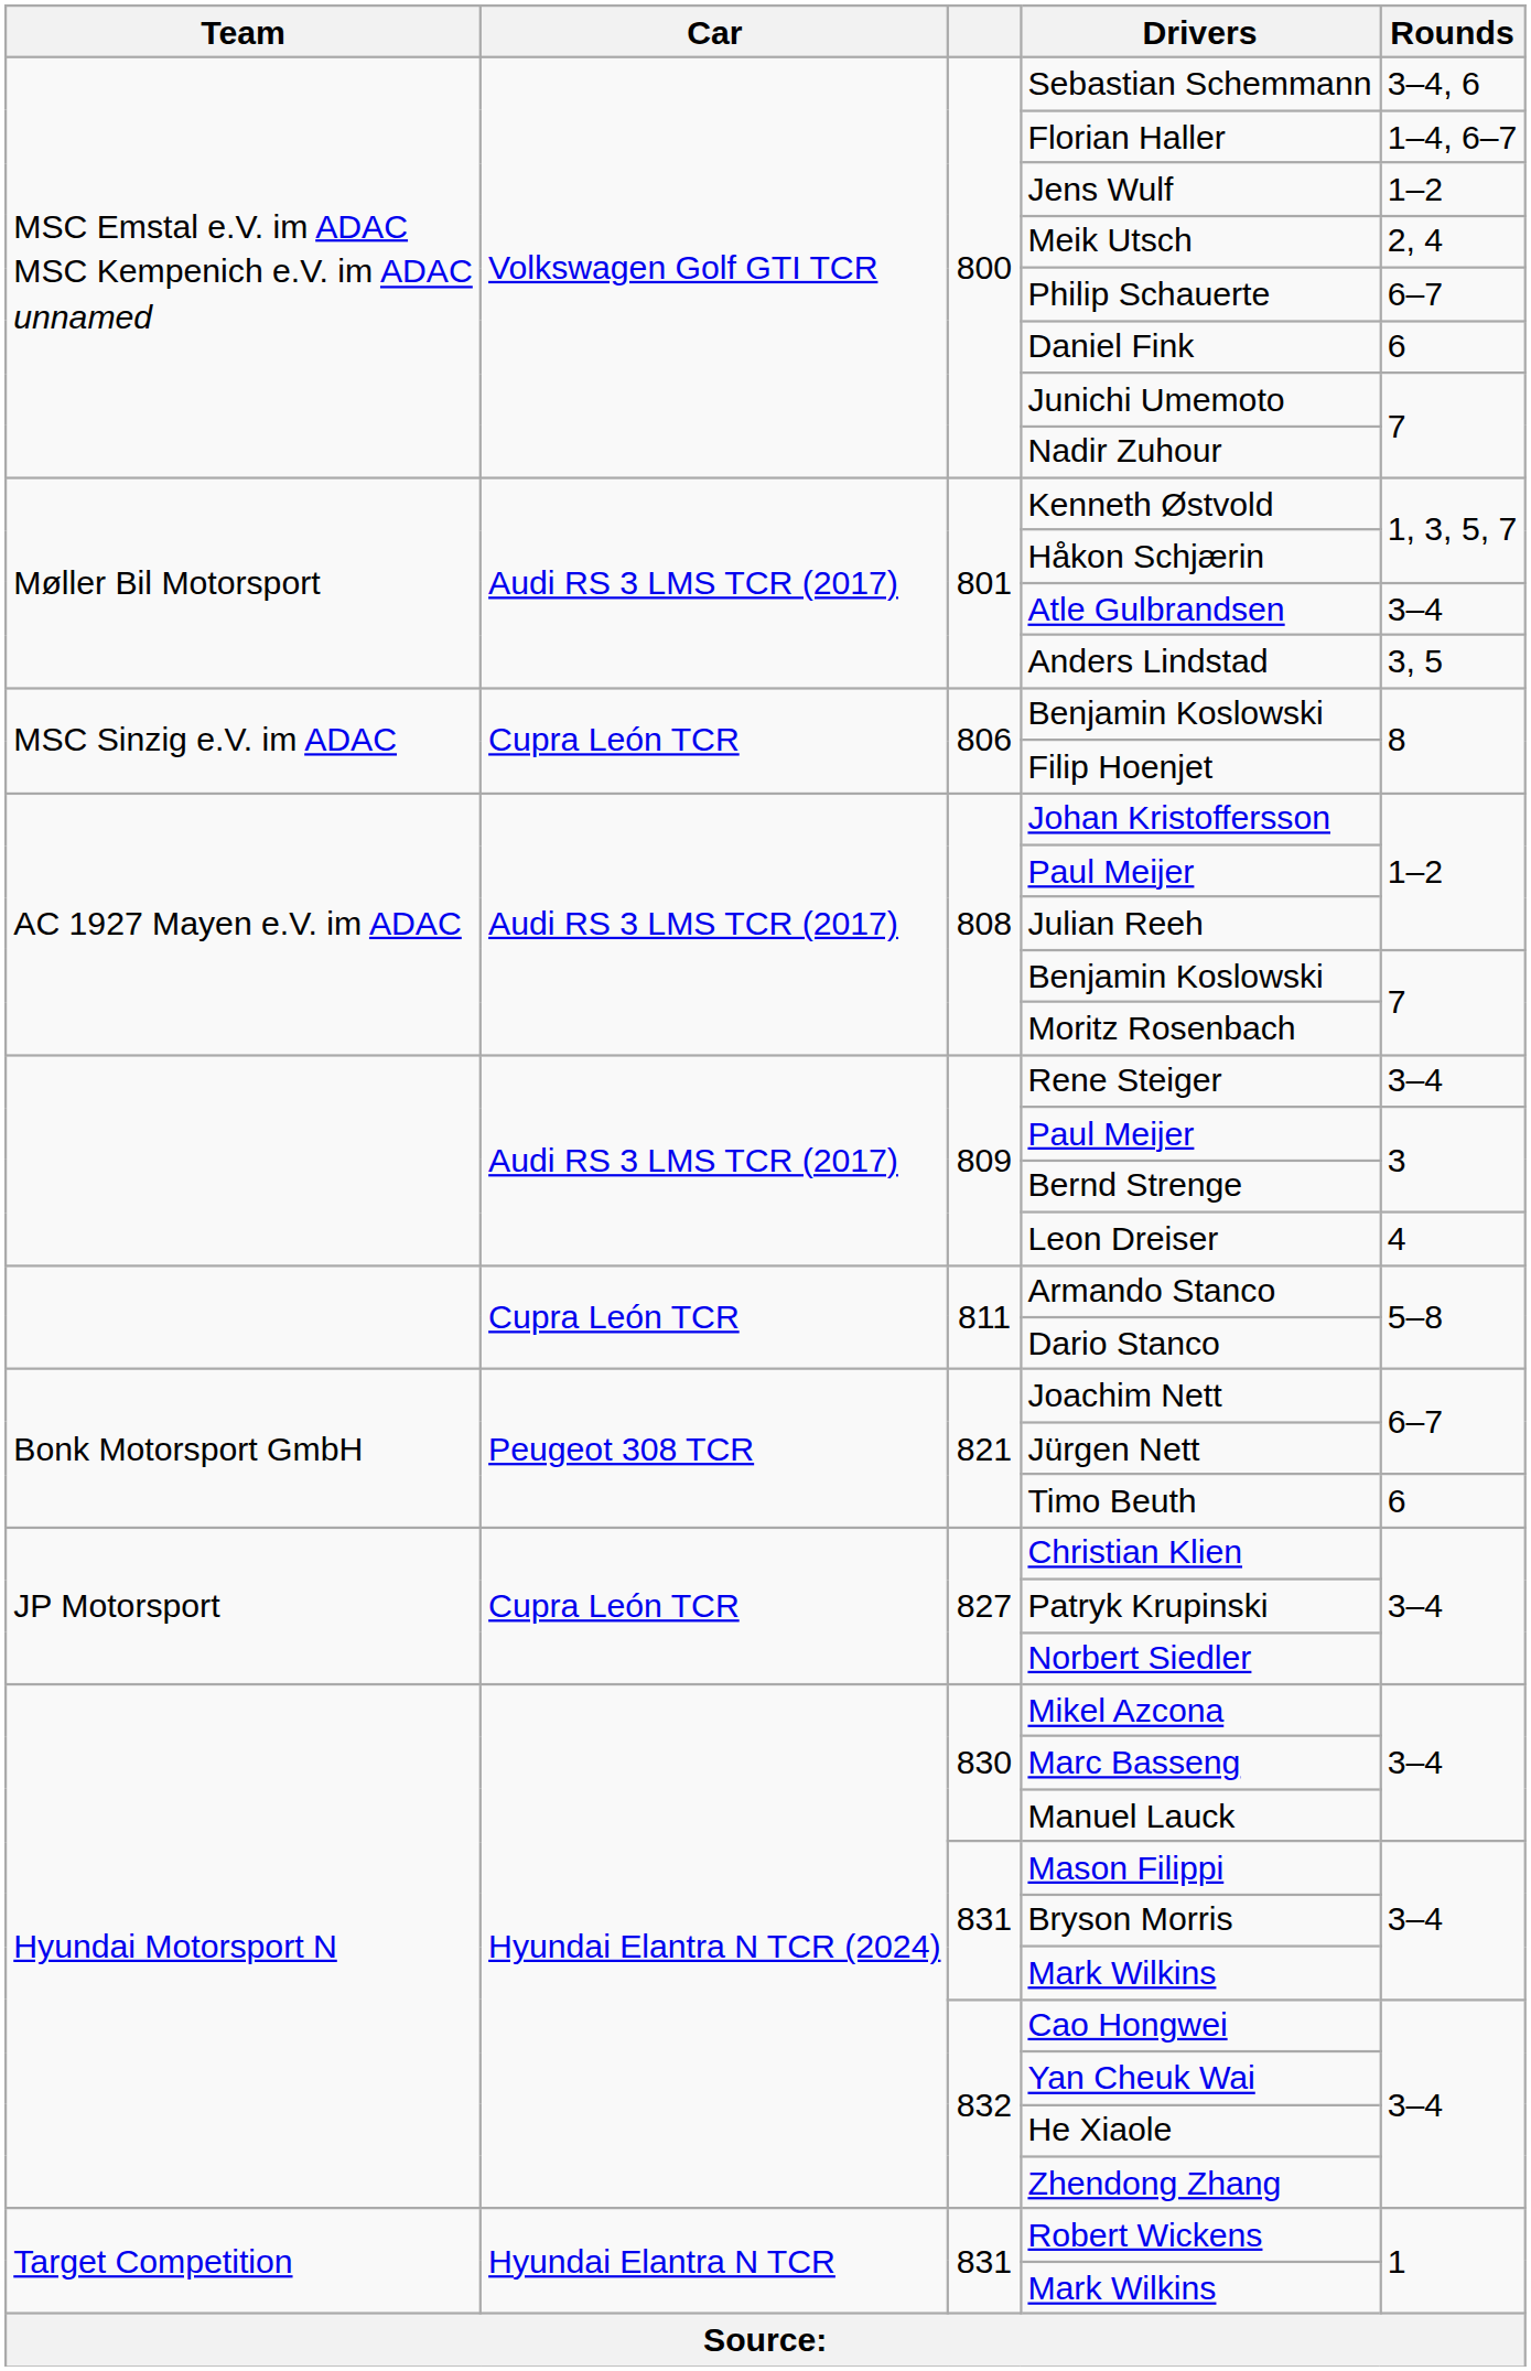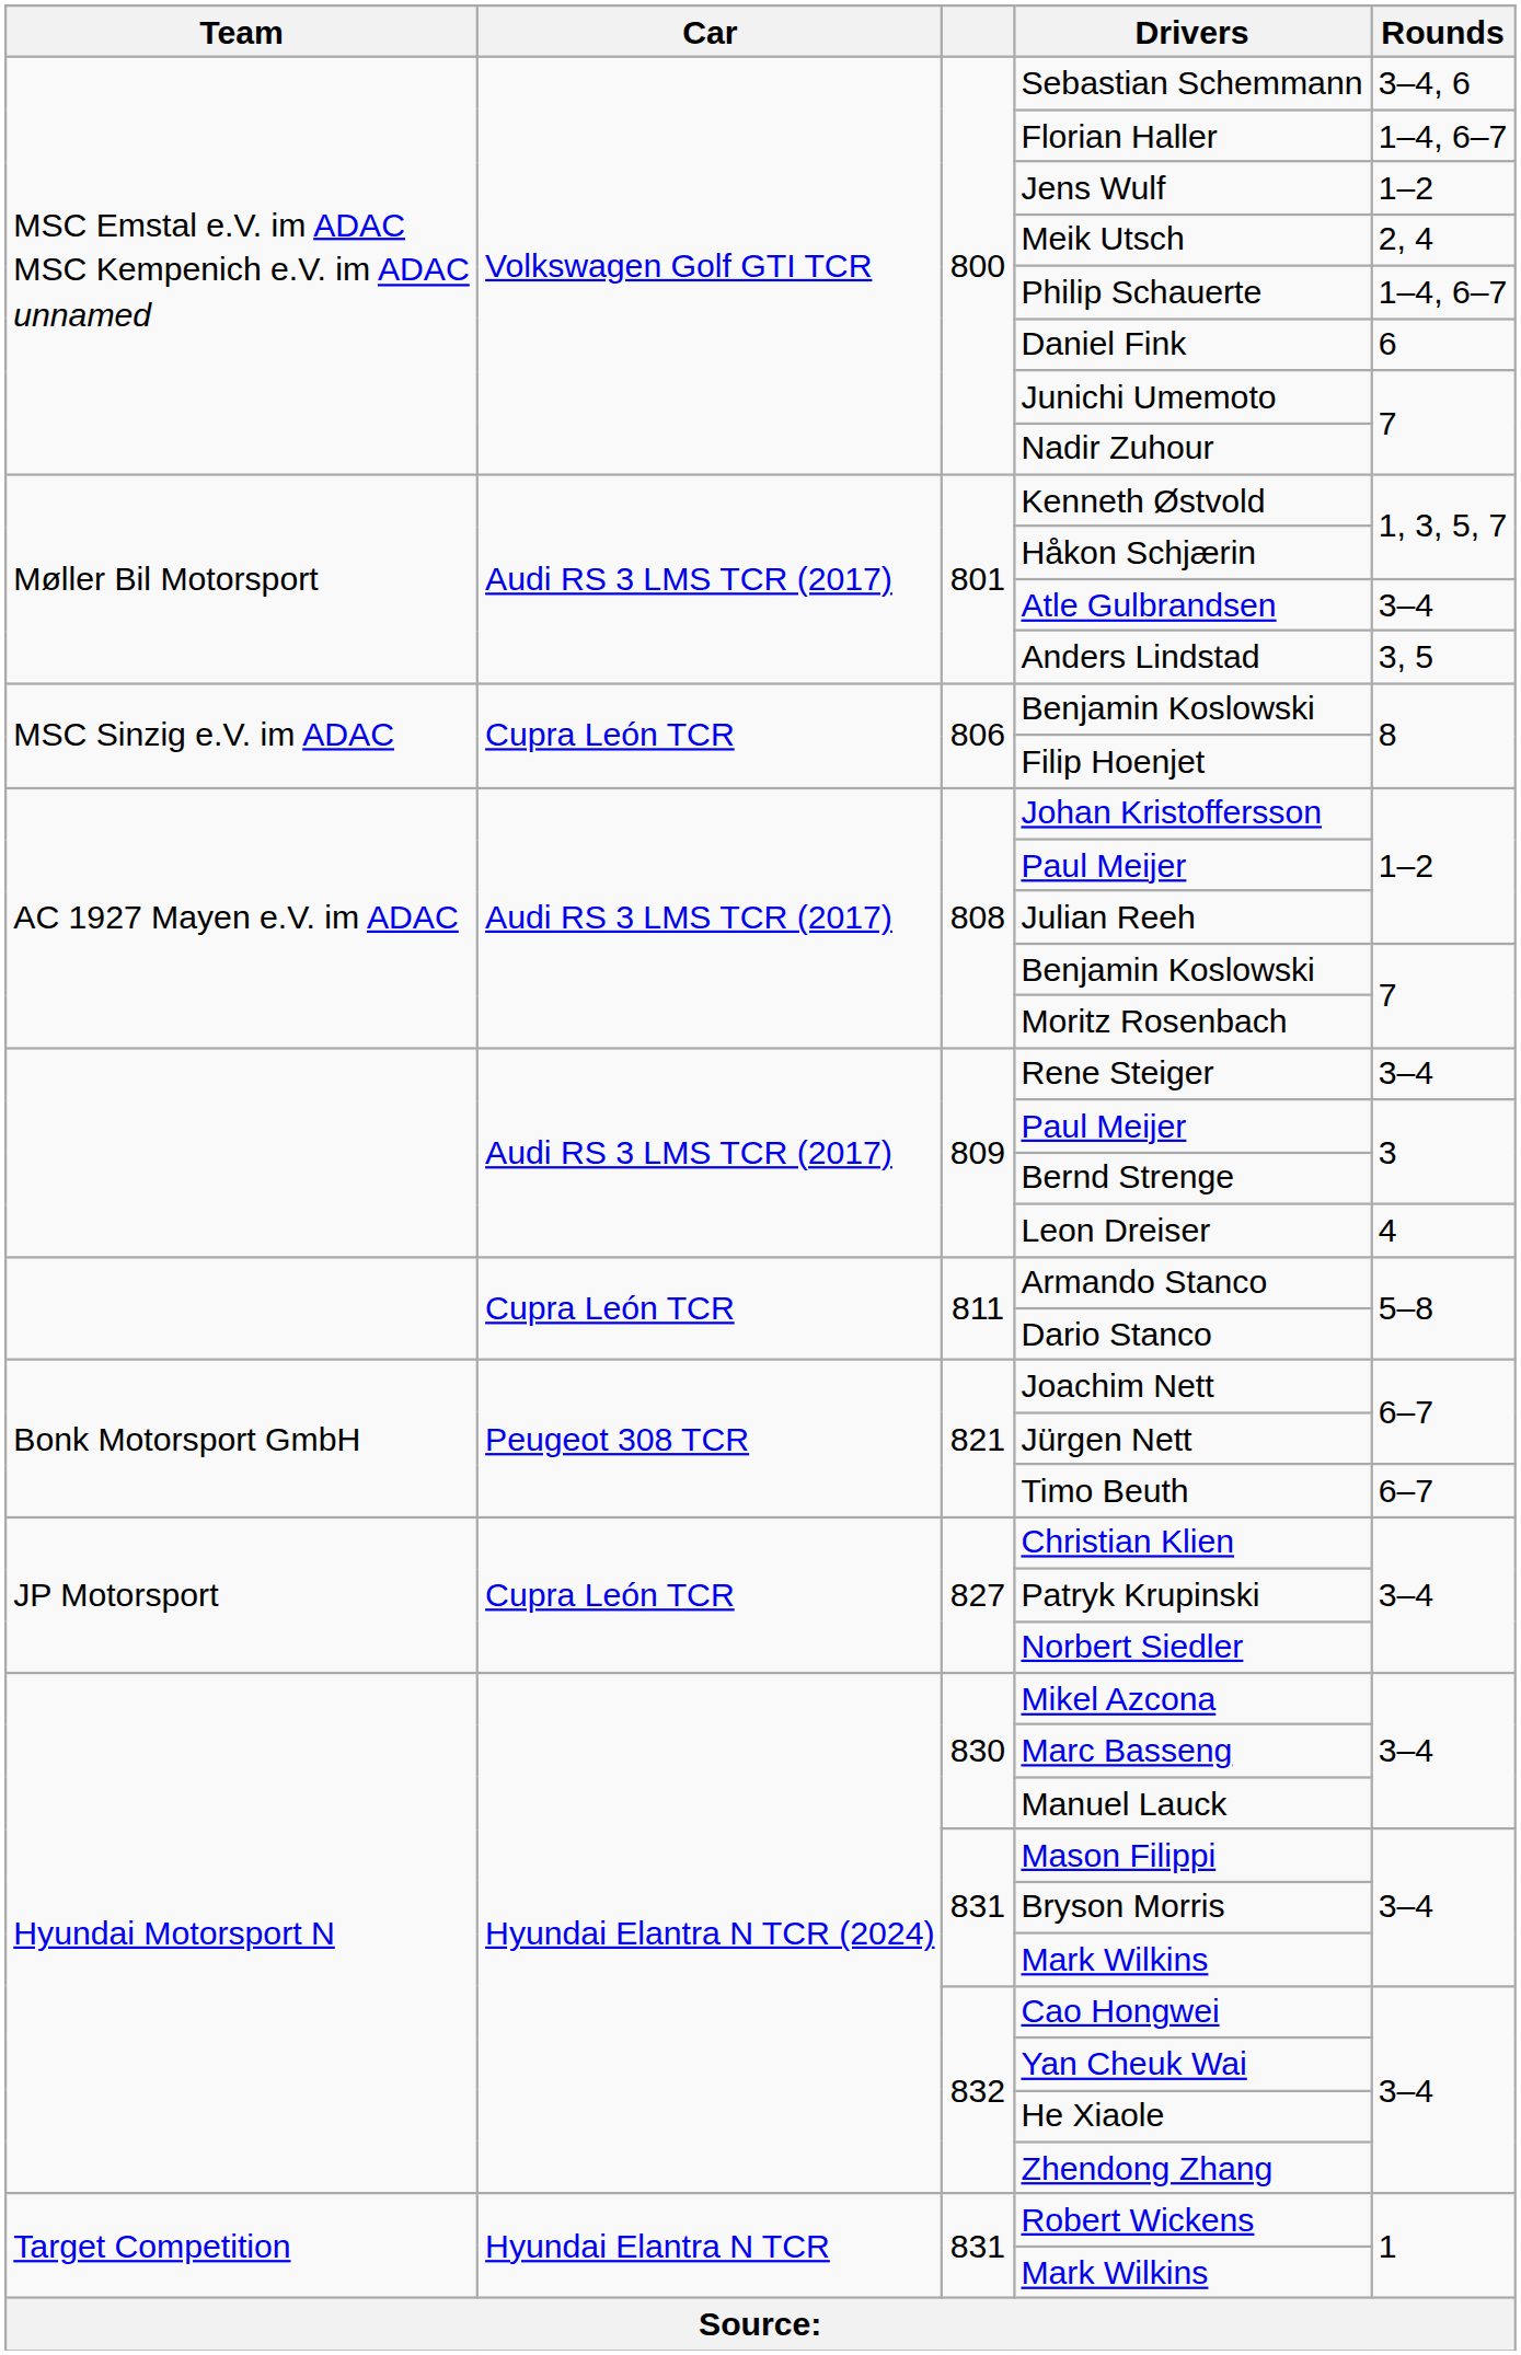Philip Schauerte | Rounds: 6–7 -> 1–4, 6–7
Timo Beuth | Rounds: 6 -> 6–7
